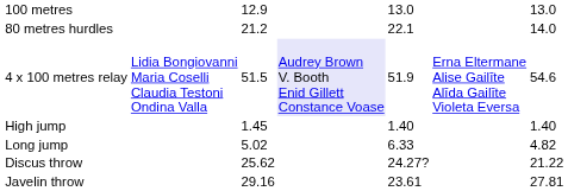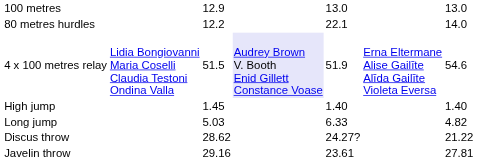80 metres hurdles | column 3: 21.2 -> 12.2
Long jump | column 3: 5.02 -> 5.03
Discus throw | column 3: 25.62 -> 28.62
